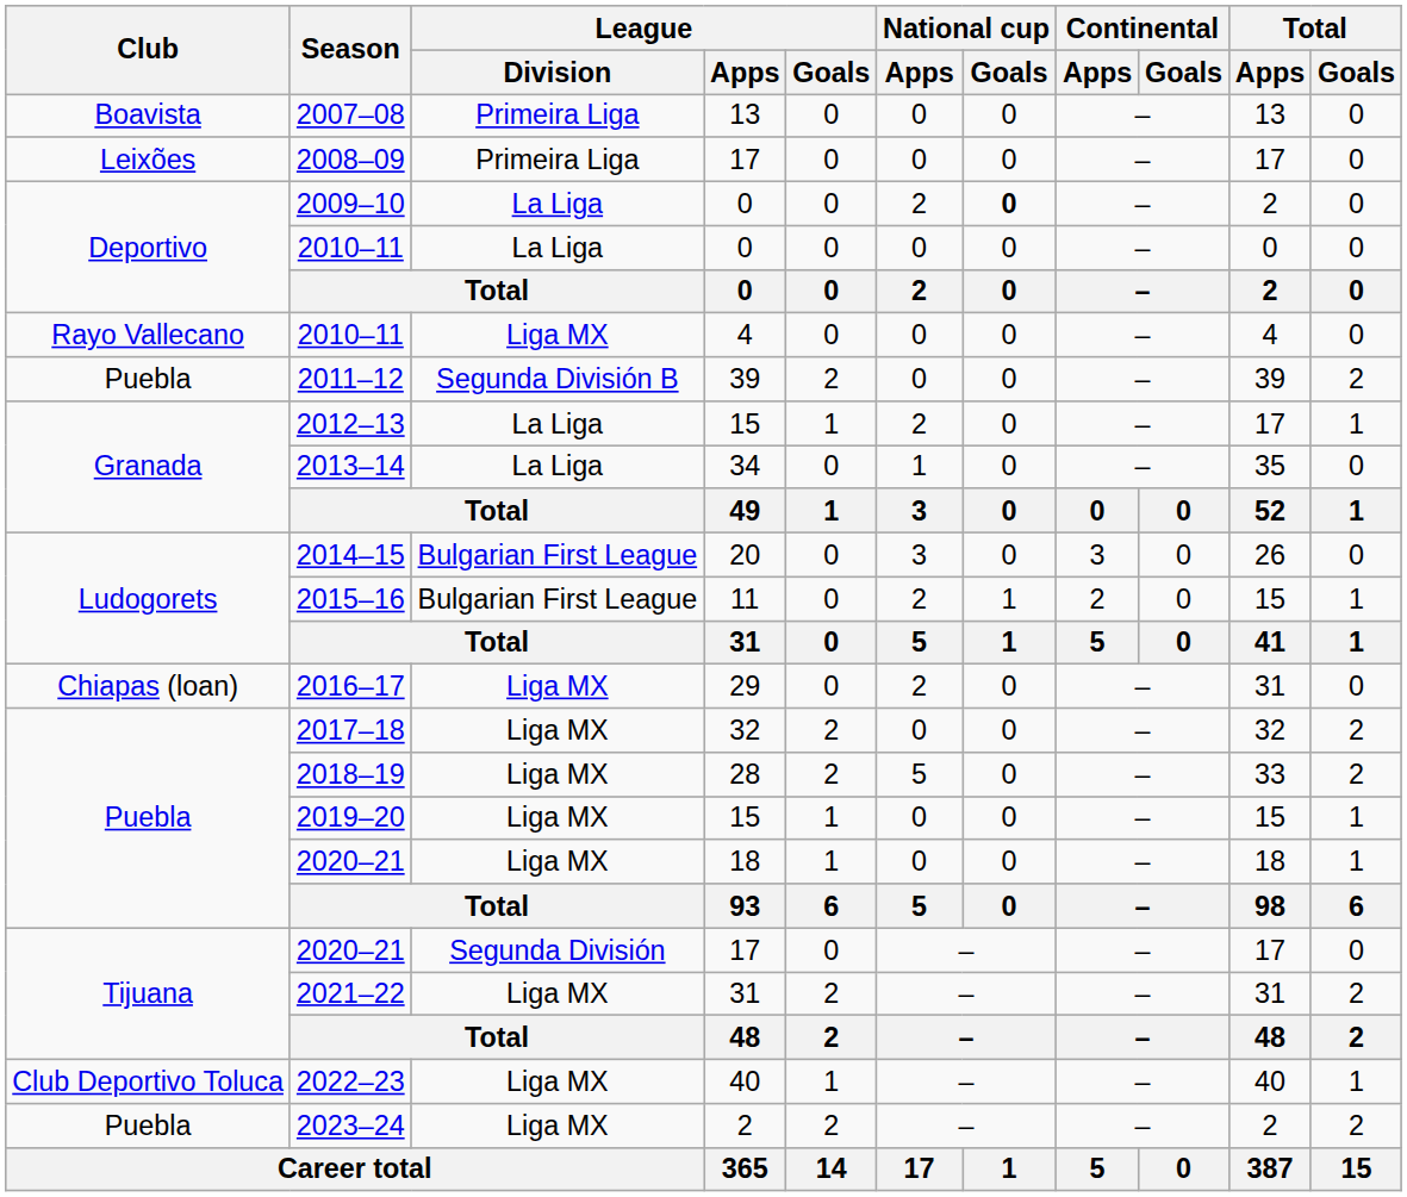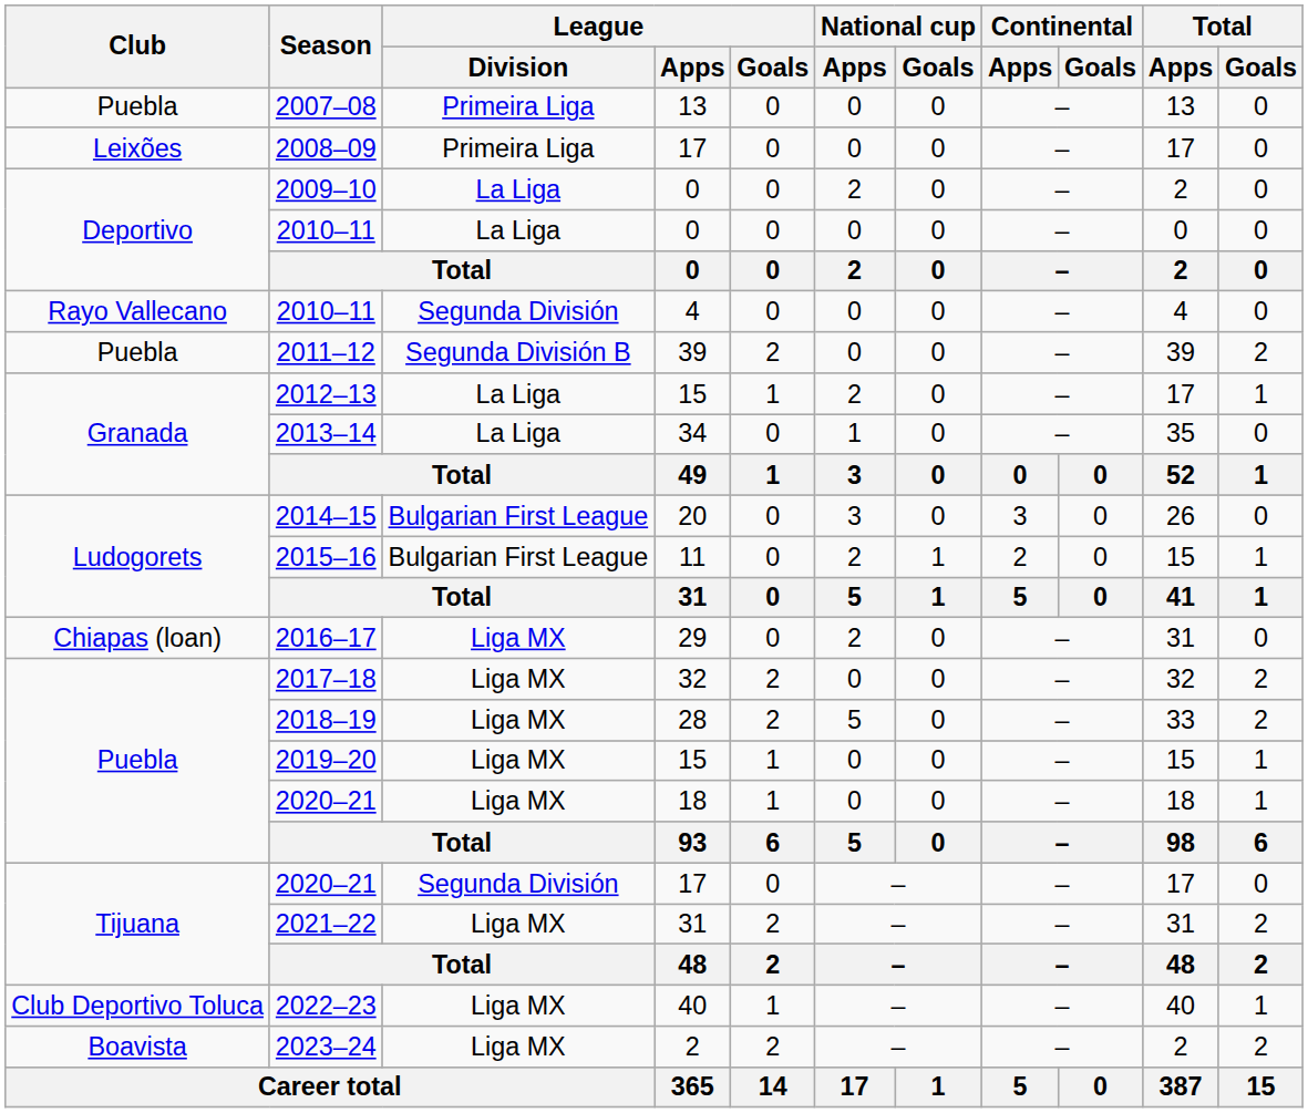2007–08 | Club: Boavista -> Puebla
2009–10 | National cup / Goals: bold -> normal
2010–11 / 4 | League / Division: Liga MX -> Segunda División
2023–24 | Club: Puebla -> Boavista
